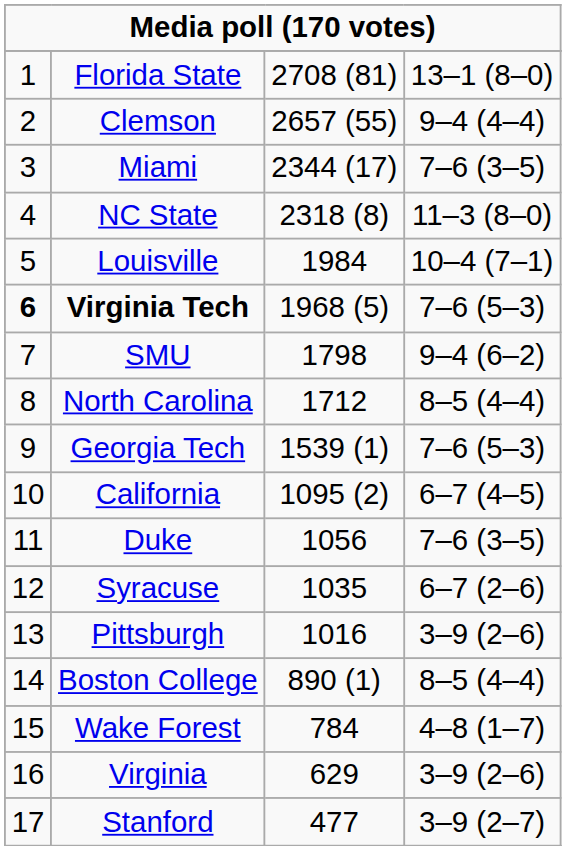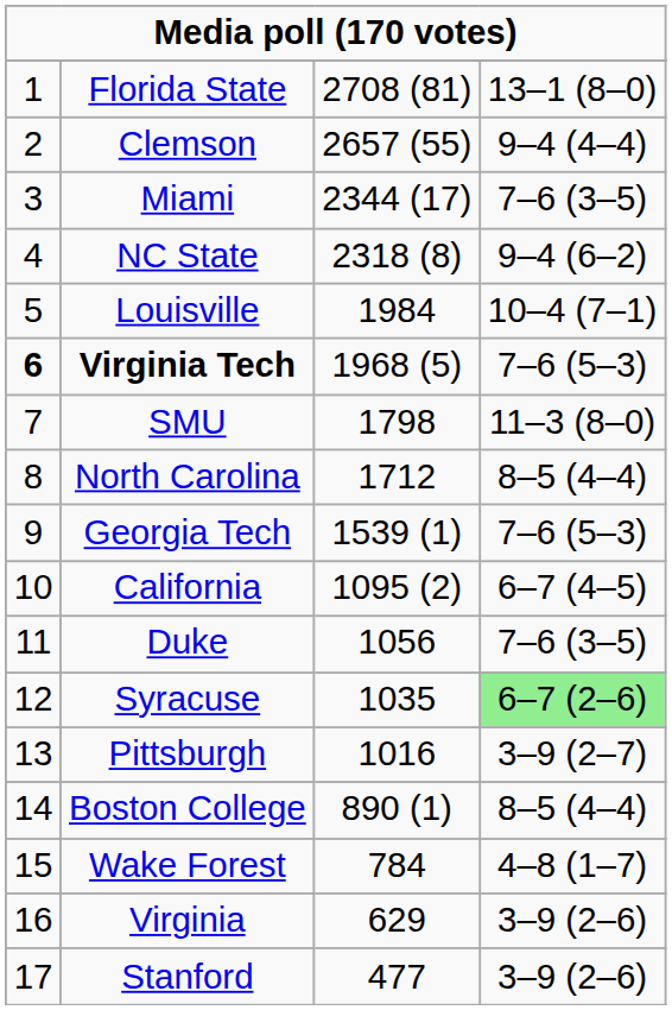NC State | column 4: 11–3 (8–0) -> 9–4 (6–2)
SMU | column 4: 9–4 (6–2) -> 11–3 (8–0)
Syracuse | column 4: no background -> lightgreen background
Pittsburgh | column 4: 3–9 (2–6) -> 3–9 (2–7)
Stanford | column 4: 3–9 (2–7) -> 3–9 (2–6)
